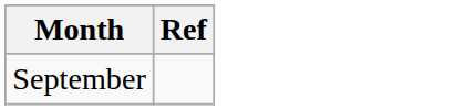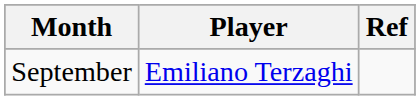+ column: Player | Emiliano Terzaghi
